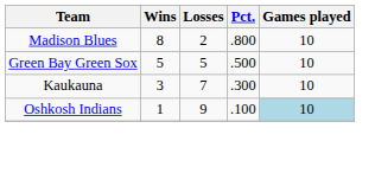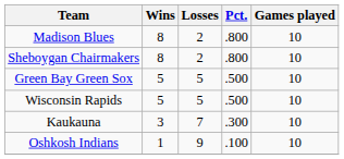+ row: Sheboygan Chairmakers | 8 | 2 | .800 | 10
+ row: Wisconsin Rapids | 5 | 5 | .500 | 10
Oshkosh Indians | Games played: lightblue background -> no background
